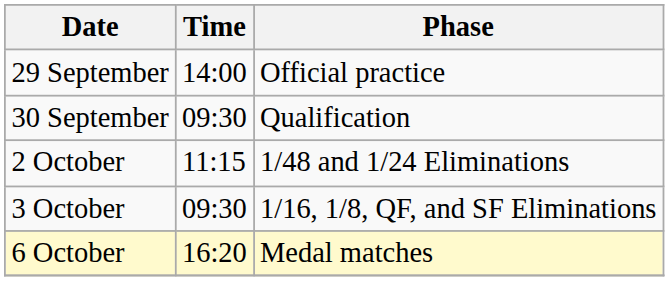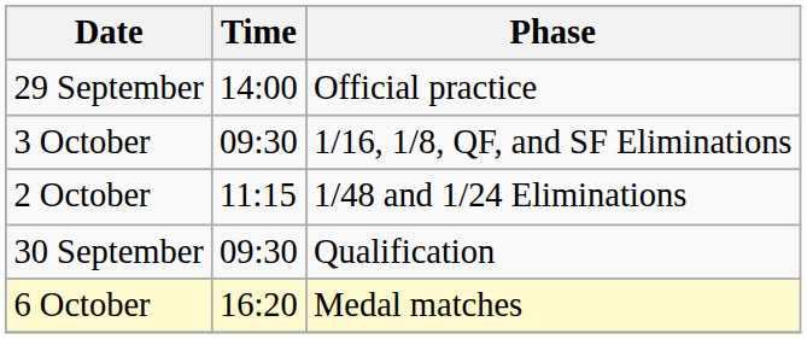rows swapped: 30 September <-> 3 October
